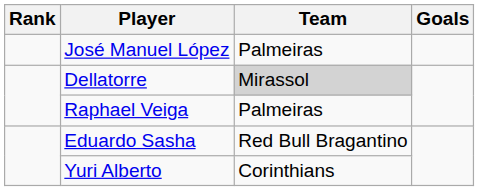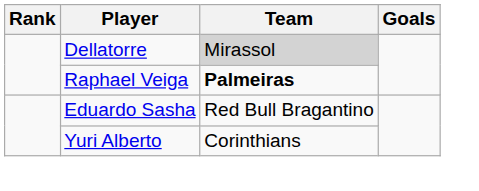- row: José Manuel López | Palmeiras
Raphael Veiga | Team: normal -> bold
